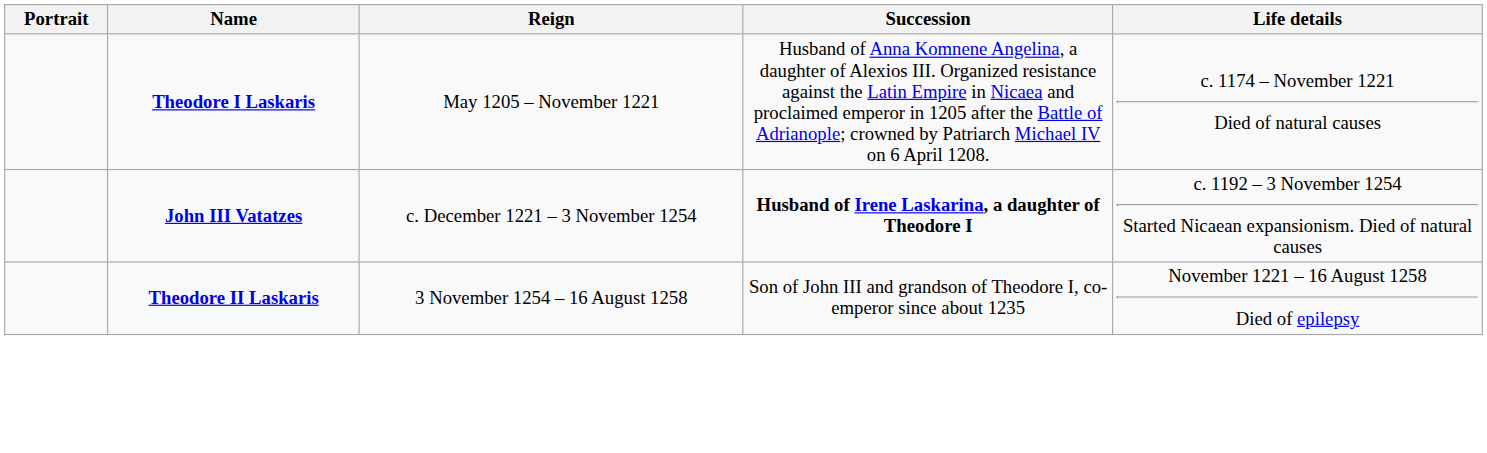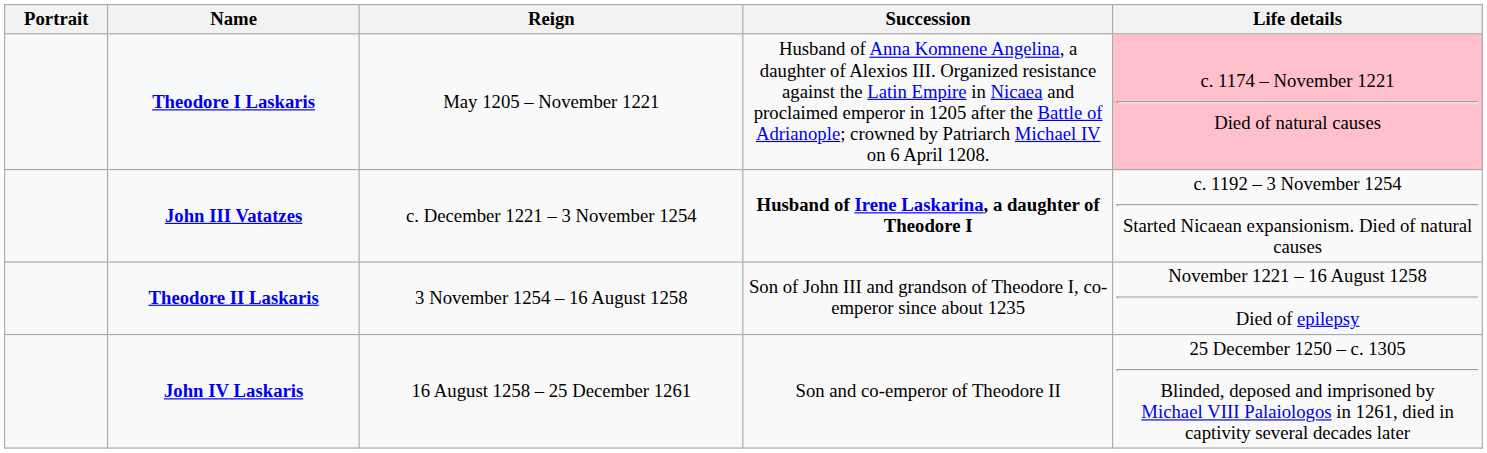Theodore I Laskaris | Life details: no background -> pink background
+ row: John IV Laskaris | 16 August 1258 – 25 December 1261 | Son and co-emperor of Theodore II | 25 December 1250 – c. 1305 Blinded, deposed and imprisoned by Michael VIII Palaiologos in 1261, died in captivity several decades later
